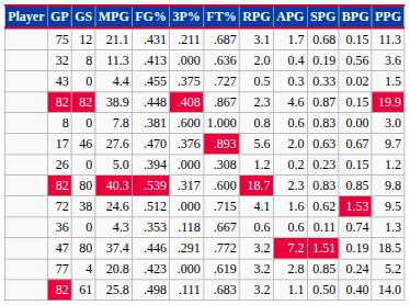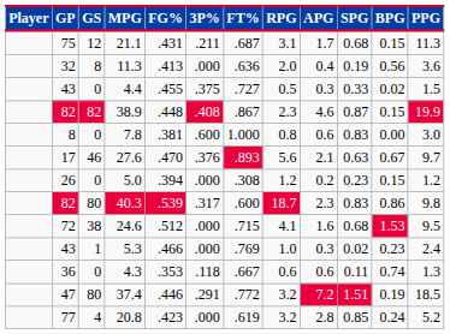27.6 | APG: 2.0 -> 2.1
40.3 | BPG: 0.85 -> 0.86
24.6 | SPG: 0.62 -> 0.68
+ row: 43 | 1 | 5.3 | .466 | .000 | .769 | 1.0 | 0.3 | 0.02 | 0.23 | 2.4
- row: 82 | 61 | 25.8 | .498 | .111 | .683 | 3.2 | 1.1 | 0.50 | 0.40 | 14.0
